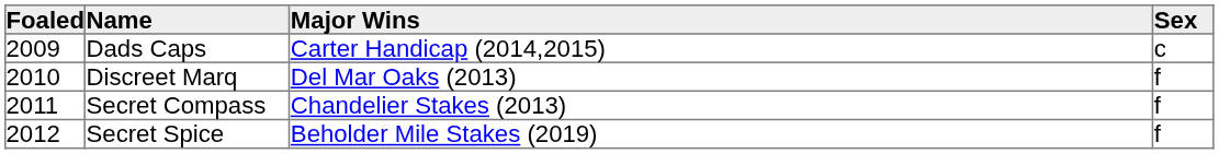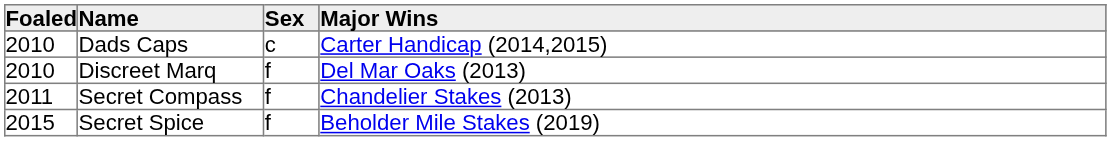columns swapped: Sex <-> Major Wins
Dads Caps | Foaled: 2009 -> 2010
Secret Spice | Foaled: 2012 -> 2015
